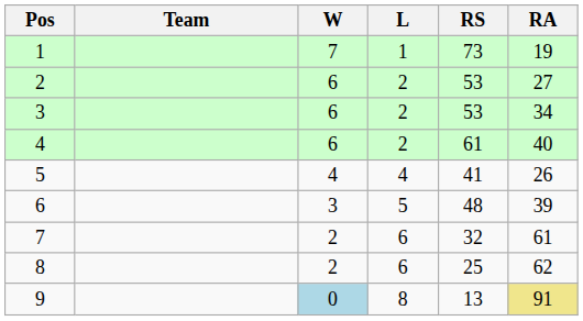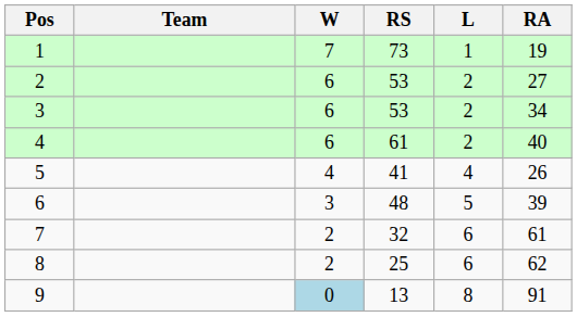columns swapped: L <-> RS
9 | RA: khaki background -> no background
